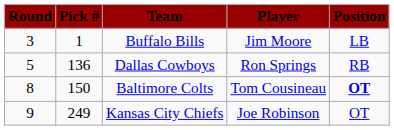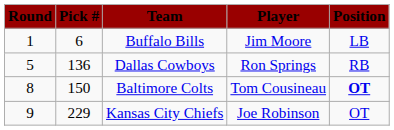Buffalo Bills | Round: 3 -> 1
Buffalo Bills | Pick #: 1 -> 6
Kansas City Chiefs | Pick #: 249 -> 229
